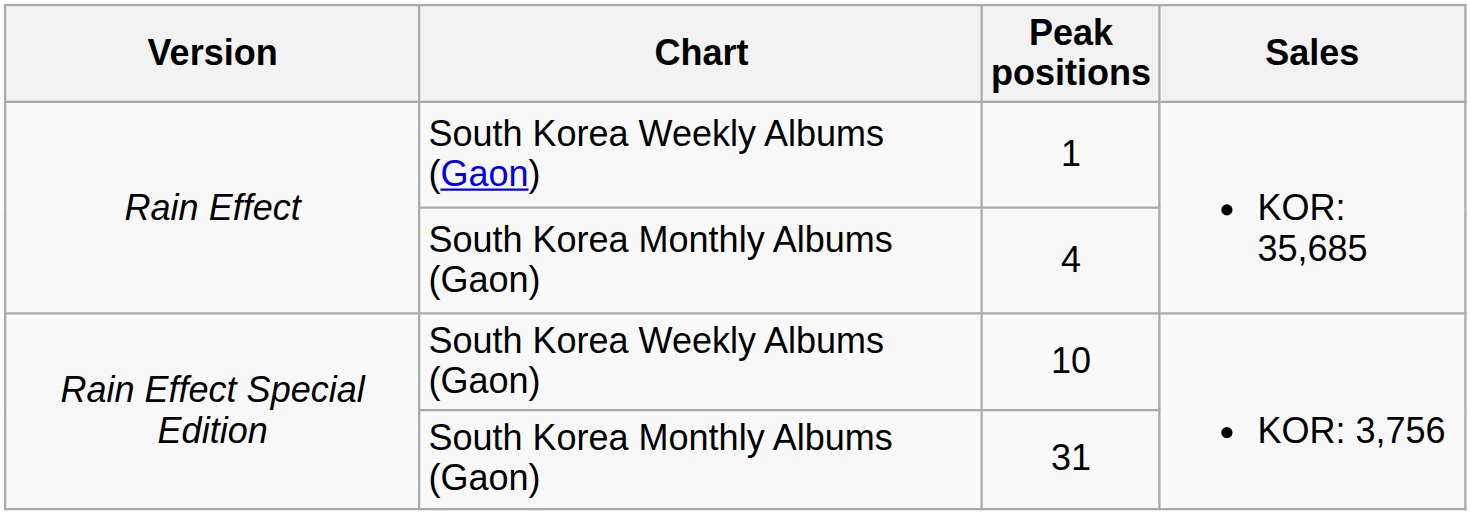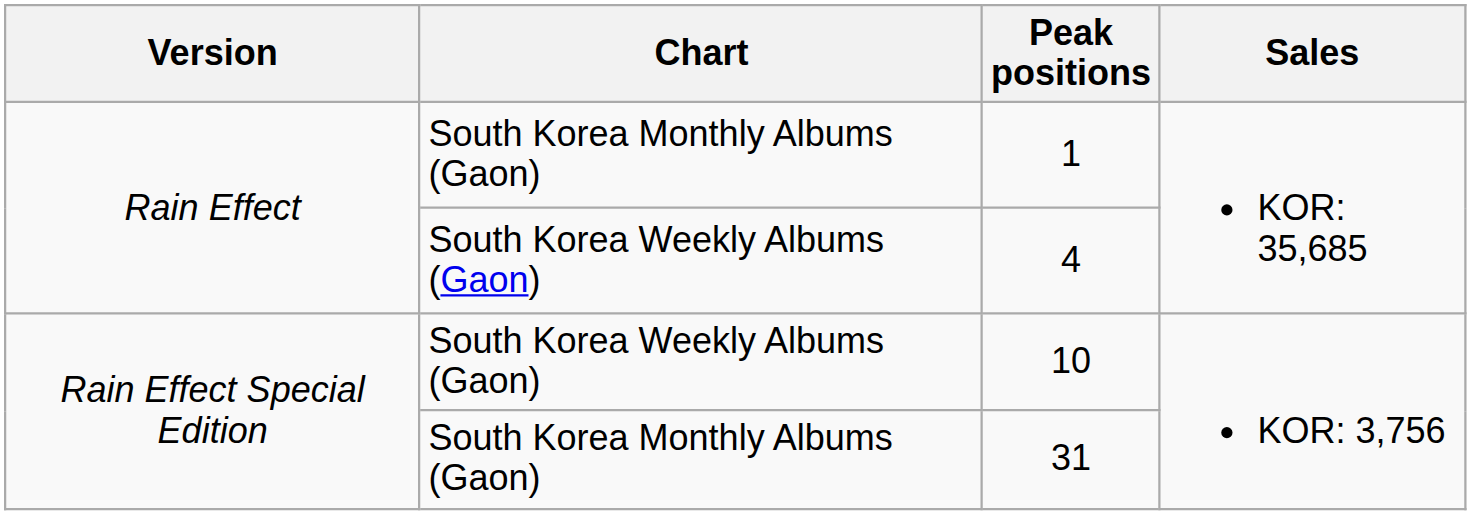1 | Chart: South Korea Weekly Albums (Gaon) -> South Korea Monthly Albums (Gaon)
4 | Chart: South Korea Monthly Albums (Gaon) -> South Korea Weekly Albums (Gaon)
